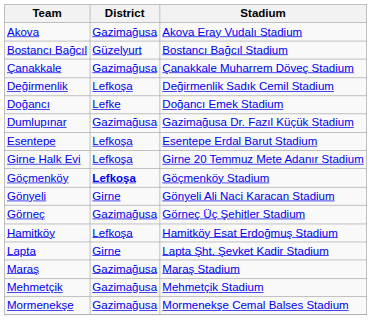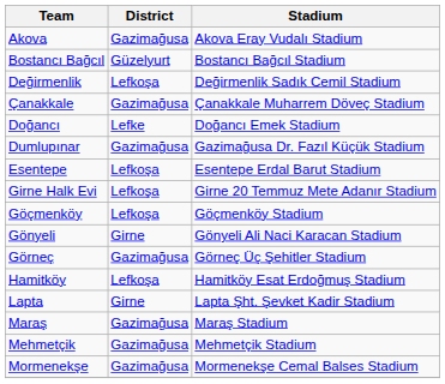rows swapped: Çanakkale <-> Değirmenlik
Göçmenköy | District: bold -> normal
